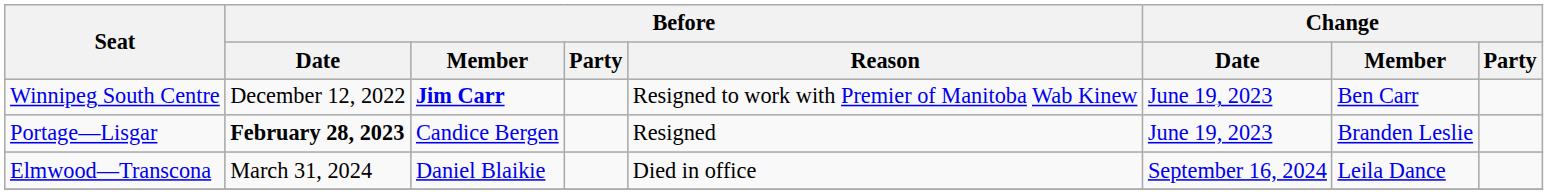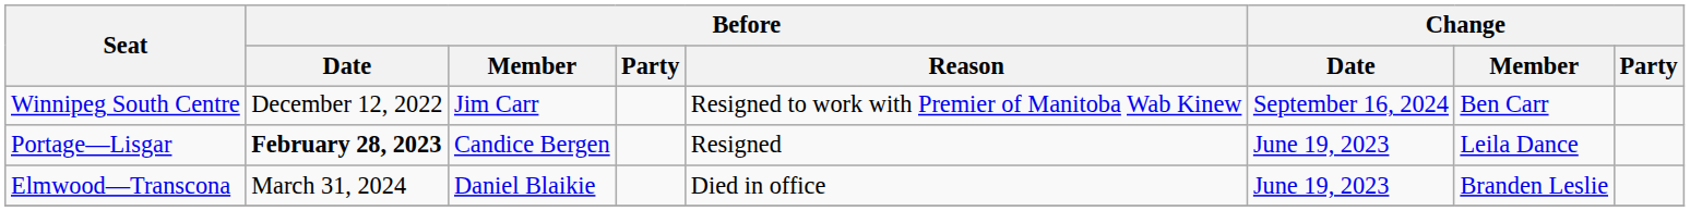Winnipeg South Centre | Before / Member: bold -> normal
Winnipeg South Centre | Change / Date: June 19, 2023 -> September 16, 2024
Portage—Lisgar | Change / Member: Branden Leslie -> Leila Dance
Elmwood—Transcona | Change / Date: September 16, 2024 -> June 19, 2023
Elmwood—Transcona | Change / Member: Leila Dance -> Branden Leslie
